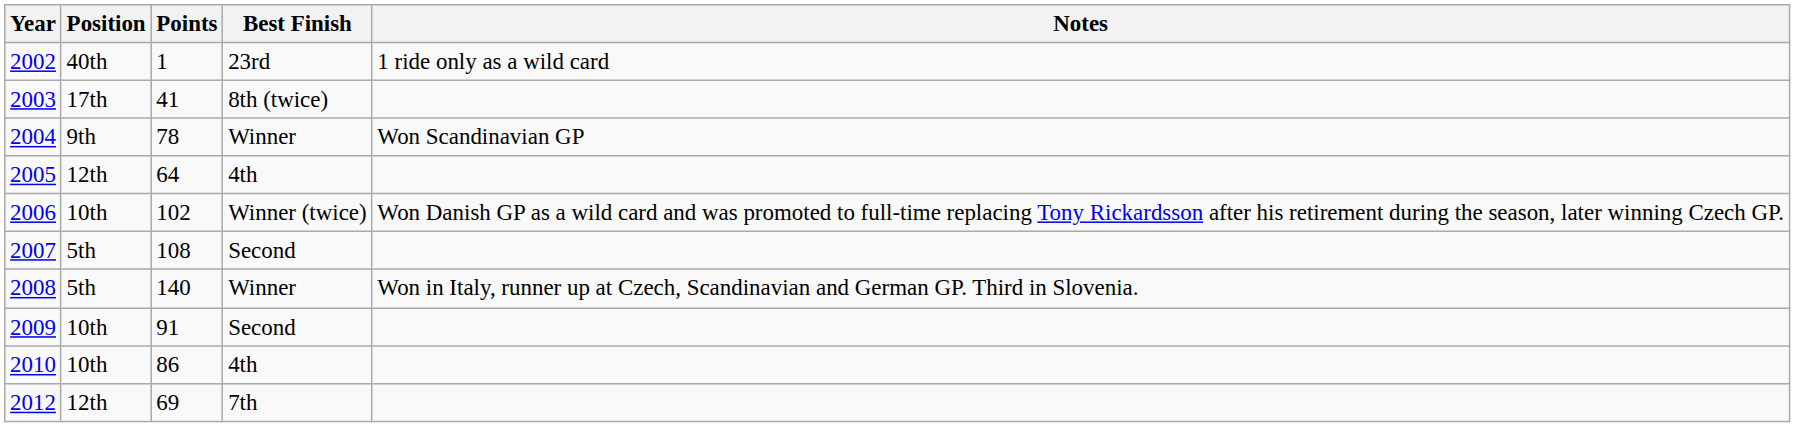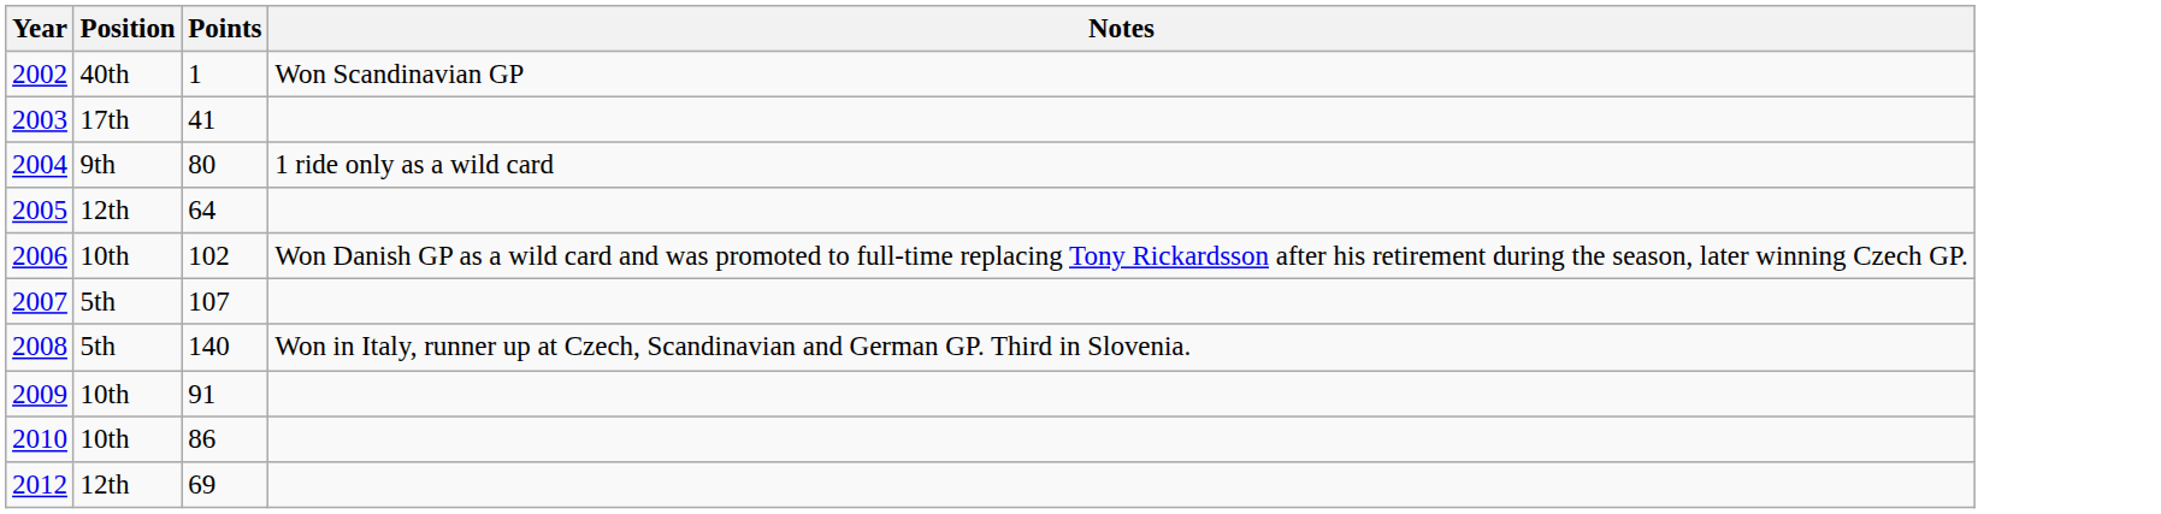- column: Best Finish | 23rd | 8th (twice) | Winner | 4th | Winner (twice) | Second | Winner | Second | 4th | 7th
2002 | Notes: 1 ride only as a wild card -> Won Scandinavian GP
2004 | Points: 78 -> 80
2004 | Notes: Won Scandinavian GP -> 1 ride only as a wild card
2007 | Points: 108 -> 107
